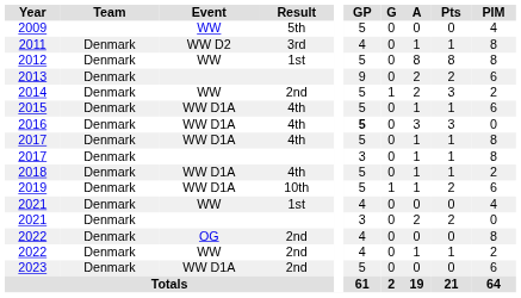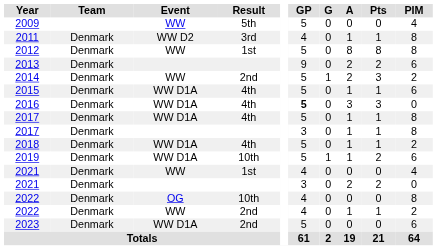2022 / OG | Result: 2nd -> 10th
